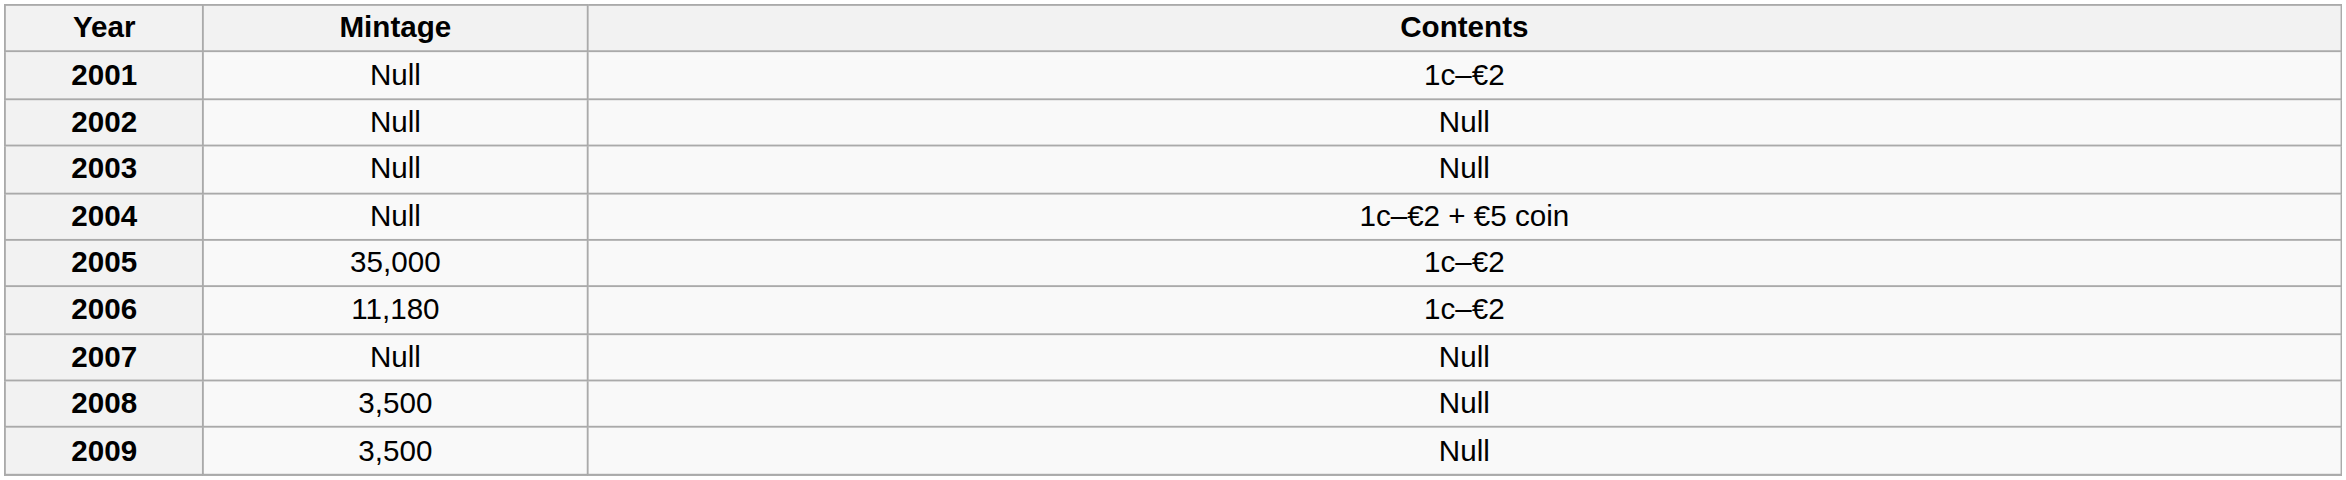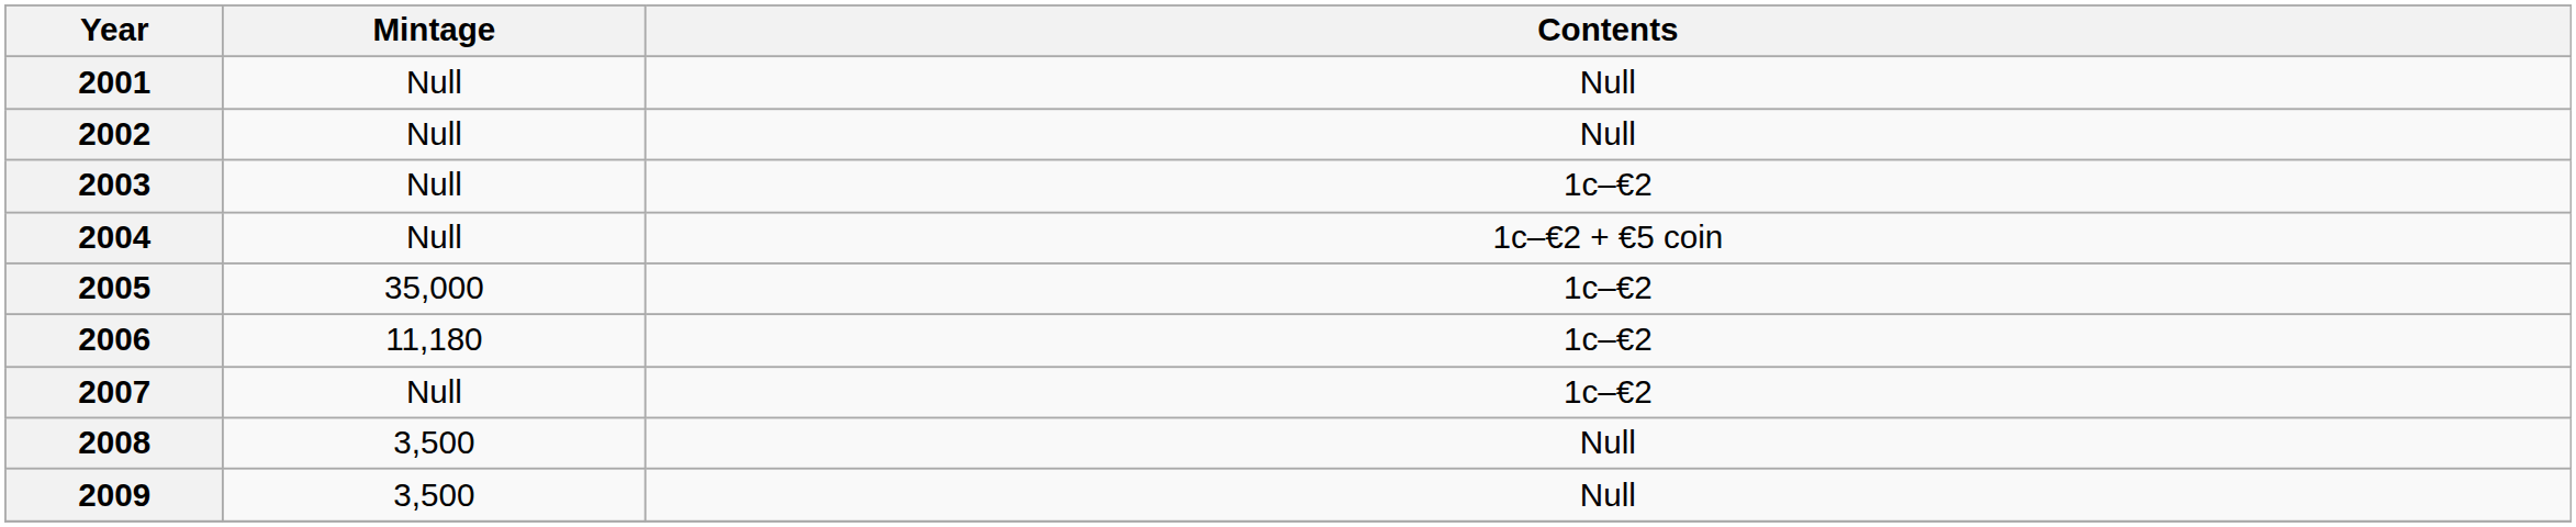2001 | Contents: 1c–€2 -> Null
2003 | Contents: Null -> 1c–€2
2007 | Contents: Null -> 1c–€2
